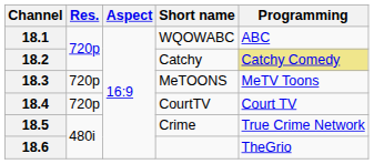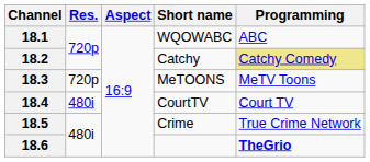18.4 | Res.: 720p -> 480i
18.6 | Programming: normal -> bold
